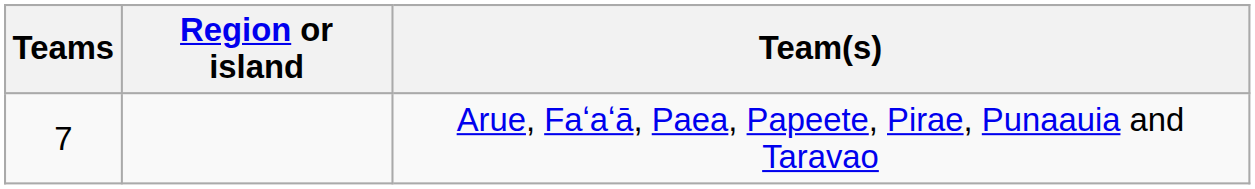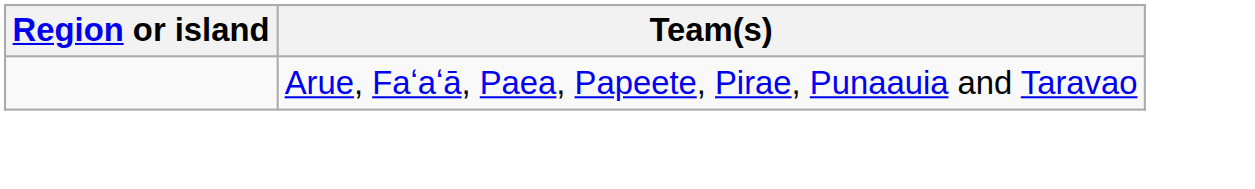- column: Teams | 7
